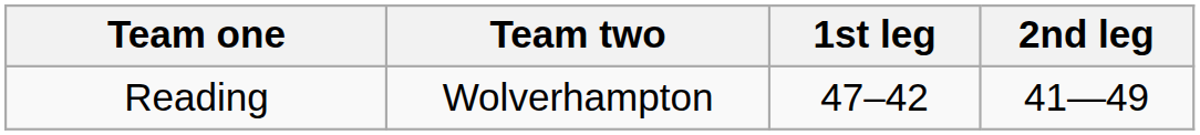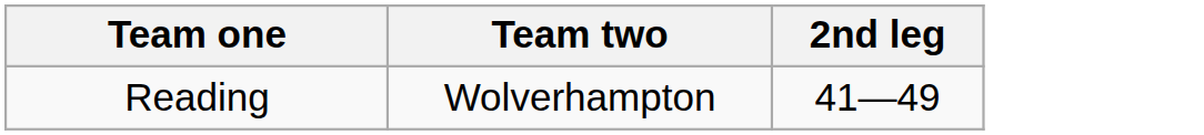- column: 1st leg | 47–42
